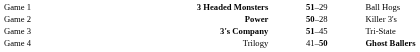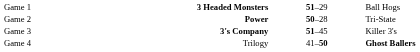Game 2 | column 4: Killer 3's -> Tri-State
Game 3 | column 4: Tri-State -> Killer 3's
